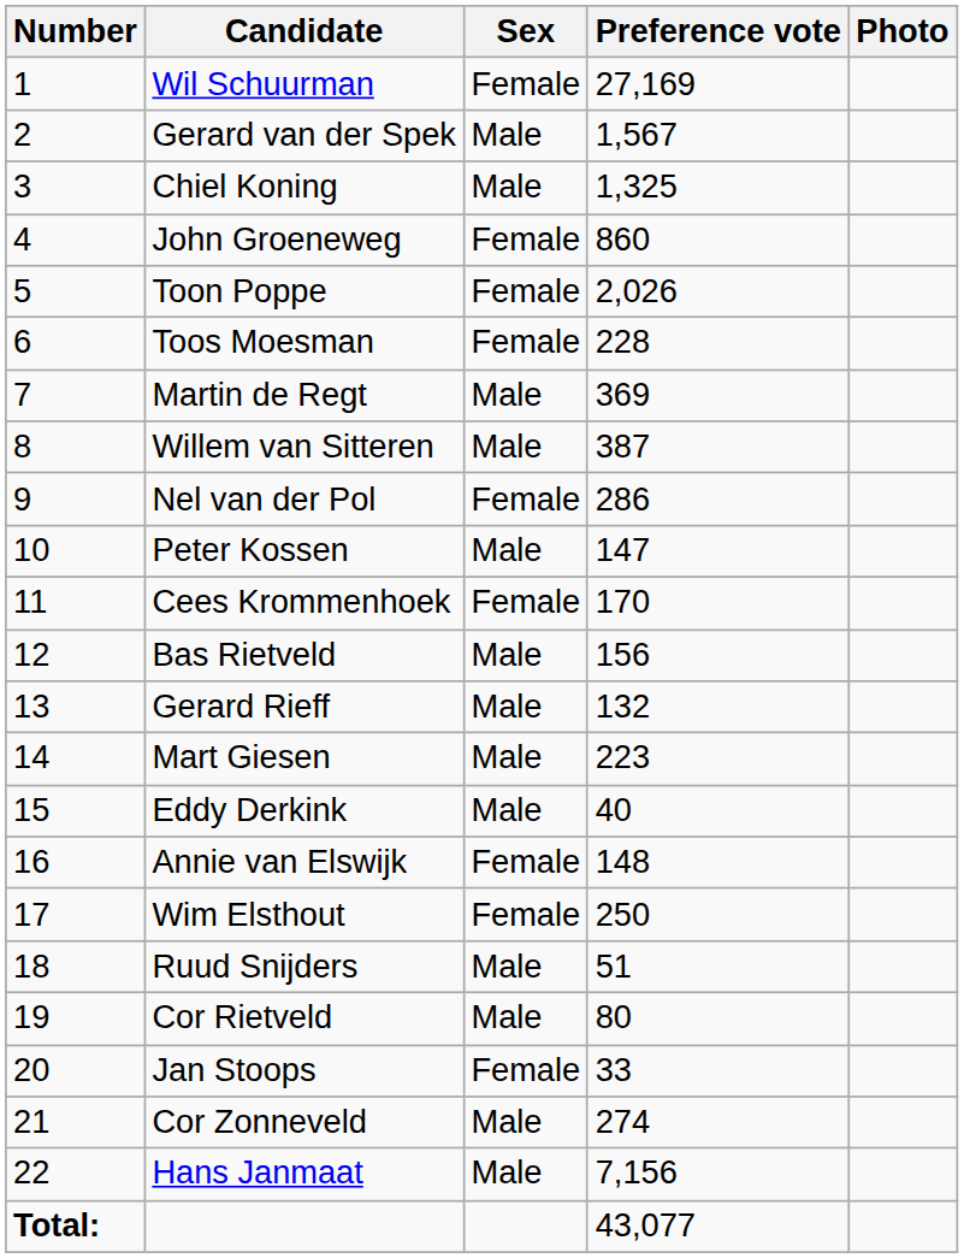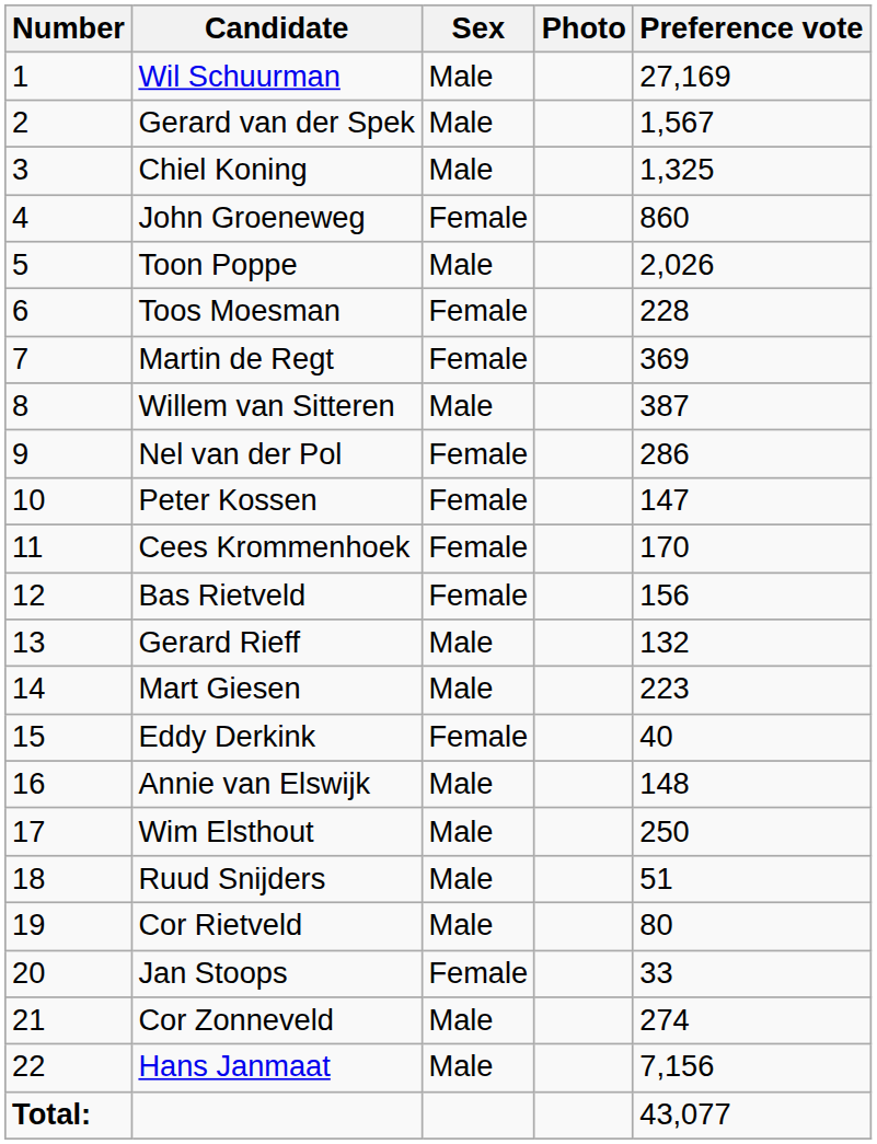columns swapped: Preference vote <-> Photo
Wil Schuurman | Sex: Female -> Male
Toon Poppe | Sex: Female -> Male
Martin de Regt | Sex: Male -> Female
Peter Kossen | Sex: Male -> Female
Bas Rietveld | Sex: Male -> Female
Eddy Derkink | Sex: Male -> Female
Annie van Elswijk | Sex: Female -> Male
Wim Elsthout | Sex: Female -> Male
